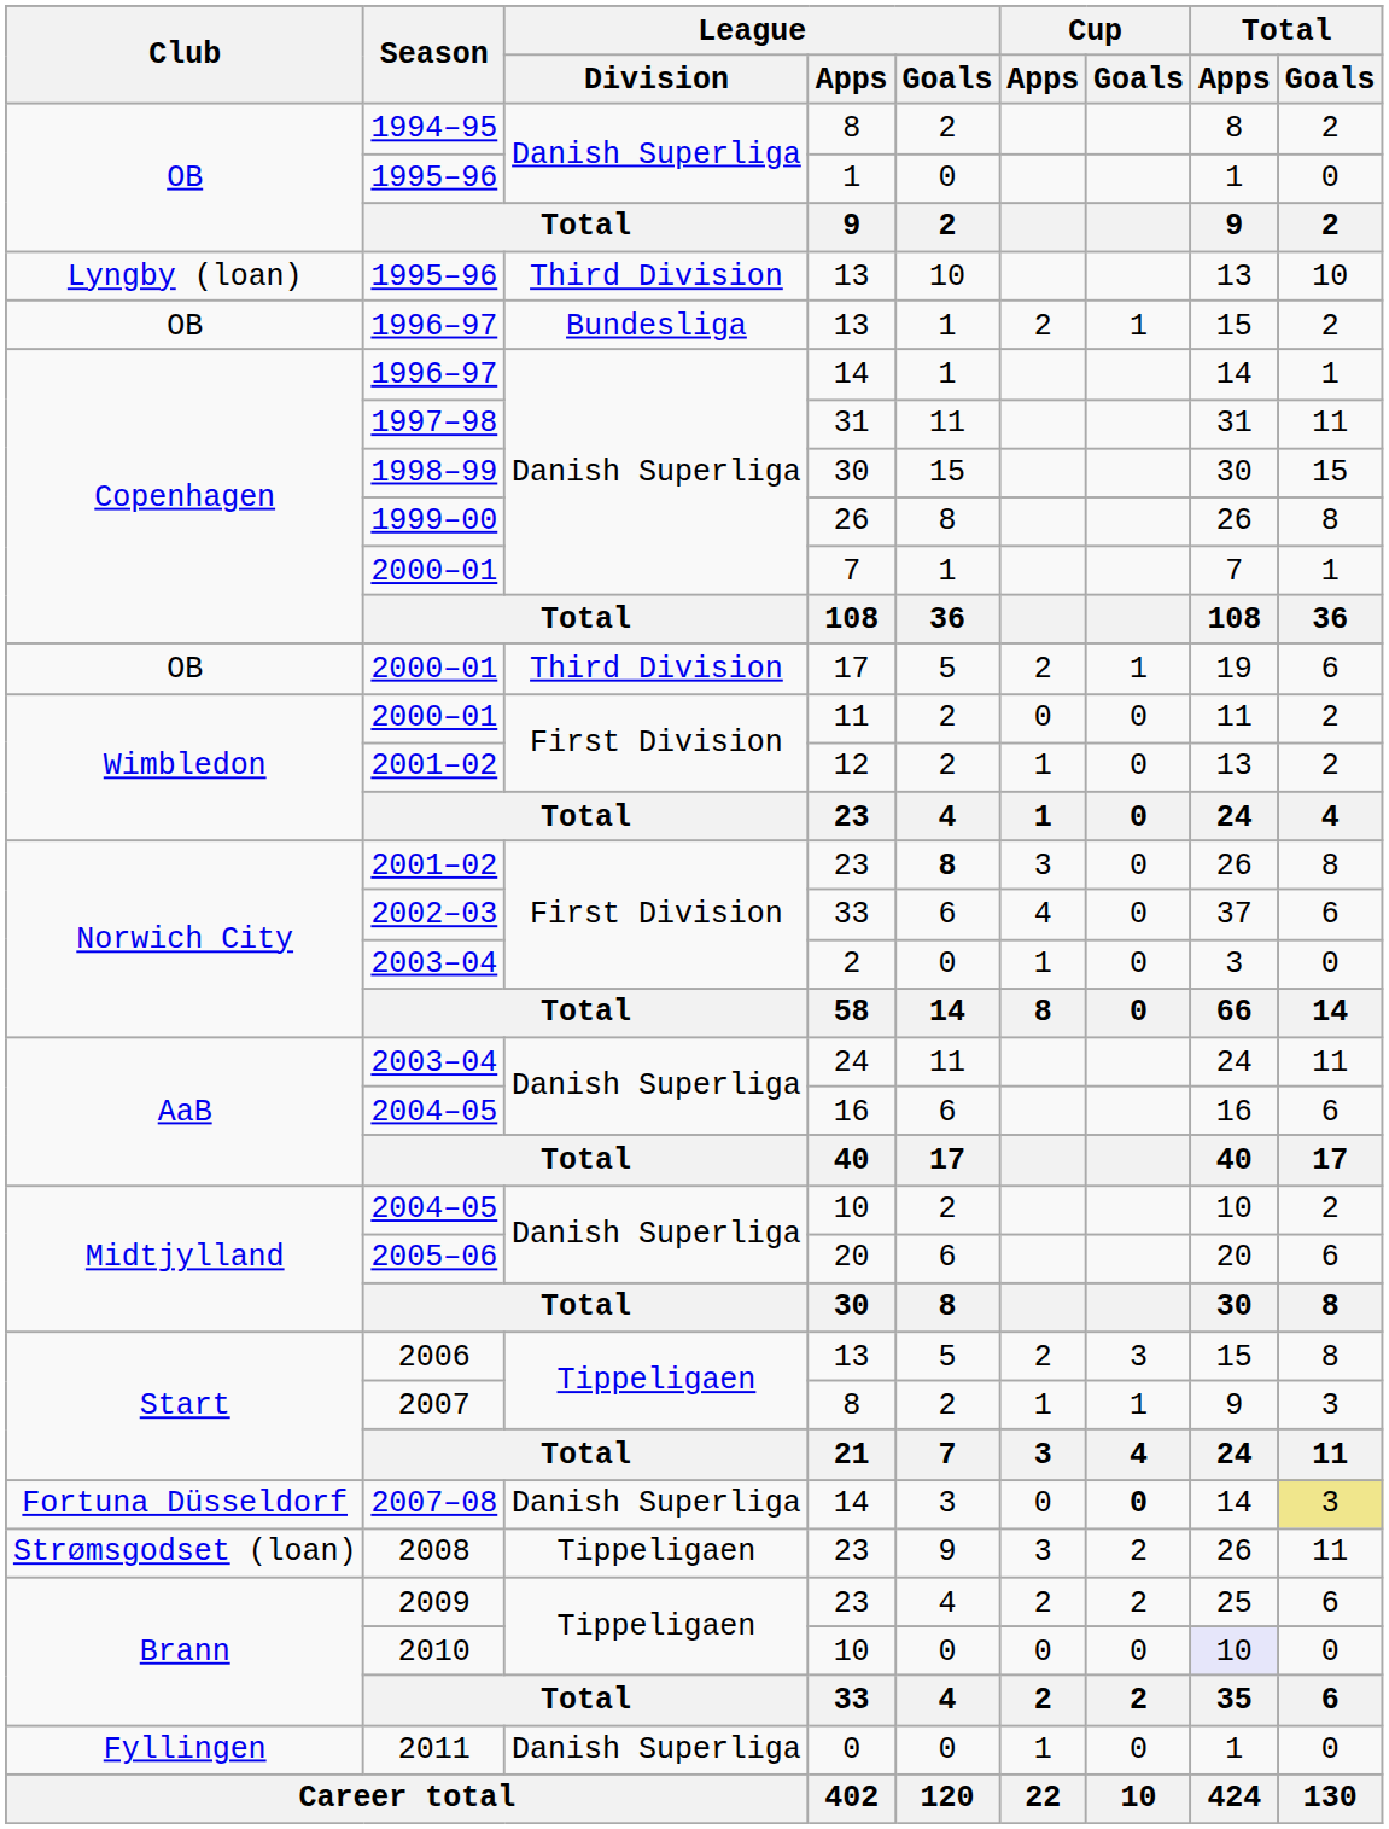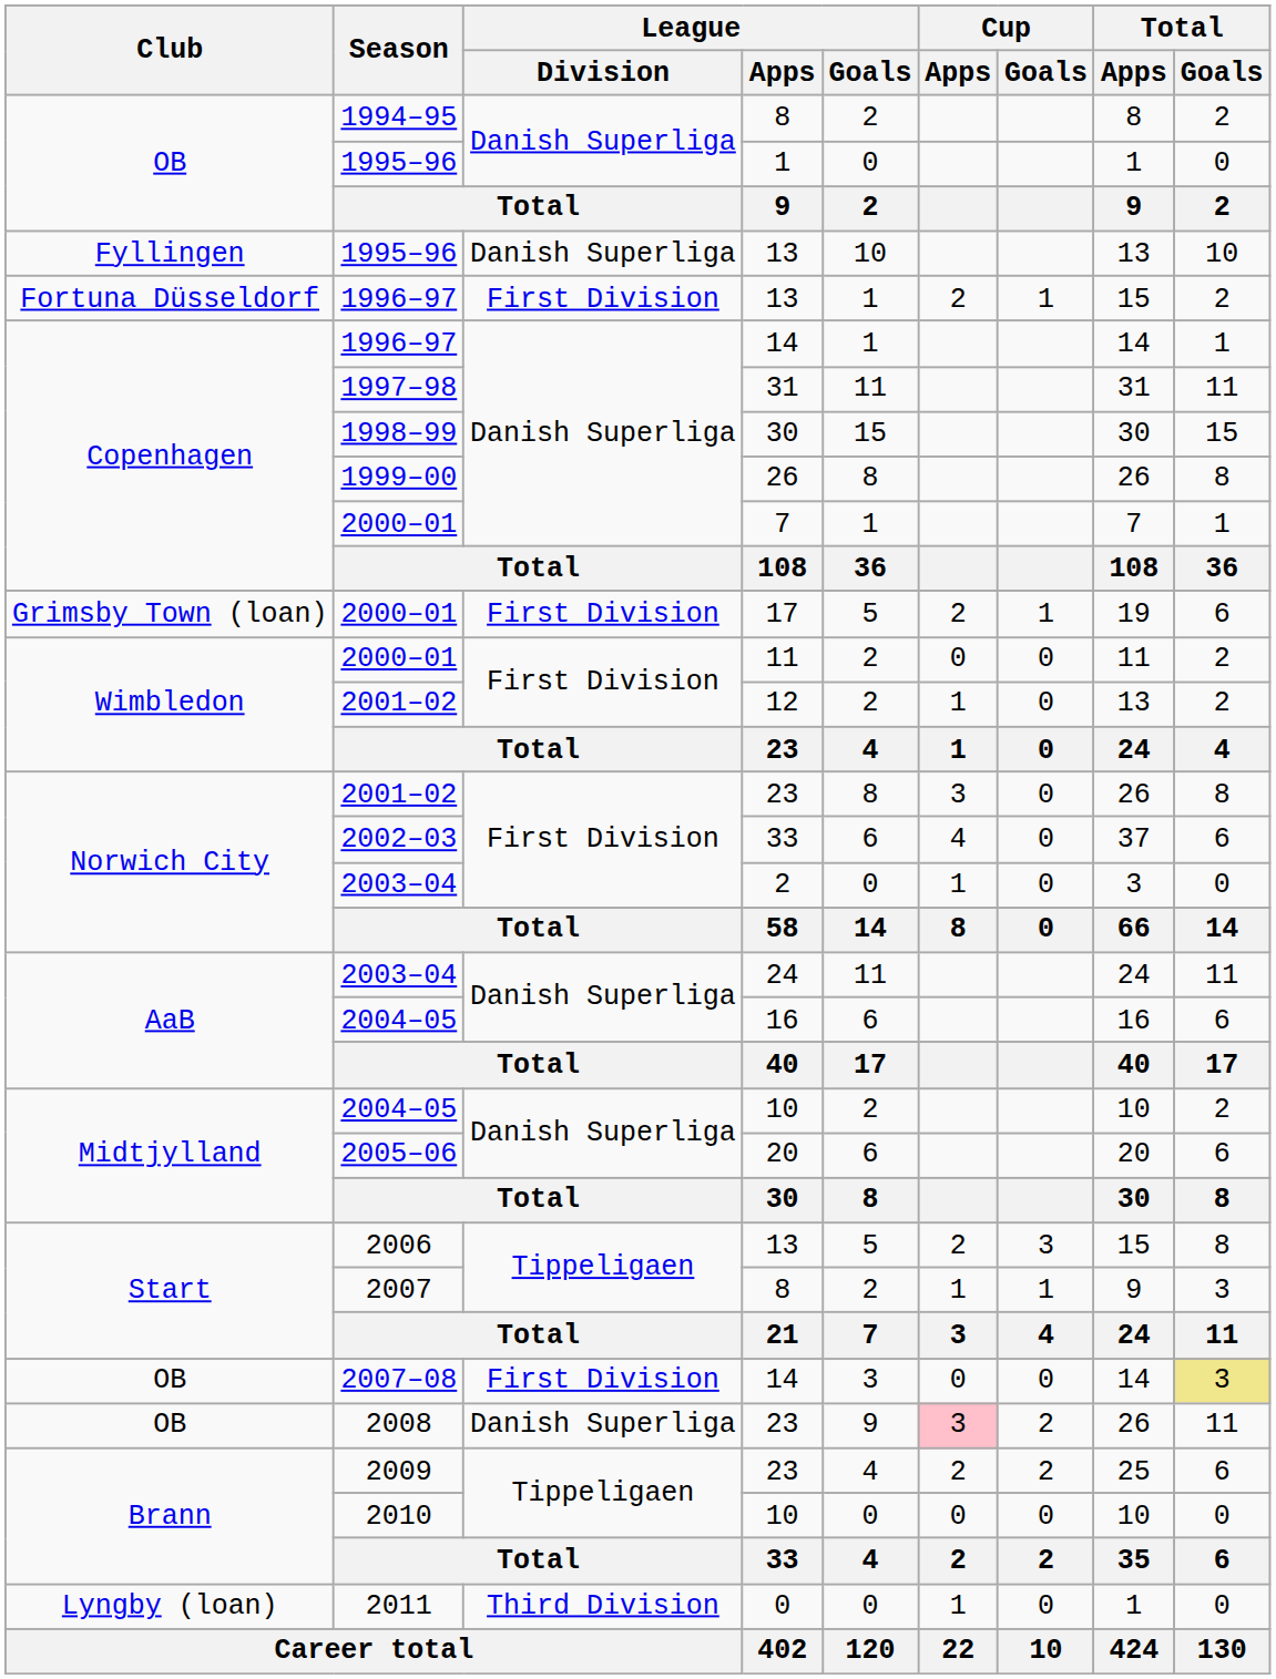1995–96 / 13 | Club: Lyngby (loan) -> Fyllingen
1995–96 / 13 | League / Division: Third Division -> Danish Superliga
1996–97 / 13 | Club: OB -> Fortuna Düsseldorf
1996–97 / 13 | League / Division: Bundesliga -> First Division
2000–01 / 17 | Club: OB -> Grimsby Town (loan)
2000–01 / 17 | League / Division: Third Division -> First Division
2001–02 / 23 | League / Goals: bold -> normal
2007–08 | Club: Fortuna Düsseldorf -> OB
2007–08 | League / Division: Danish Superliga -> First Division
2007–08 | Cup / Goals: bold -> normal
2008 | Club: Strømsgodset (loan) -> OB
2008 | League / Division: Tippeligaen -> Danish Superliga
2008 | Cup / Apps: no background -> pink background
2010 | Total / Apps: lavender background -> no background
2011 | Club: Fyllingen -> Lyngby (loan)
2011 | League / Division: Danish Superliga -> Third Division
